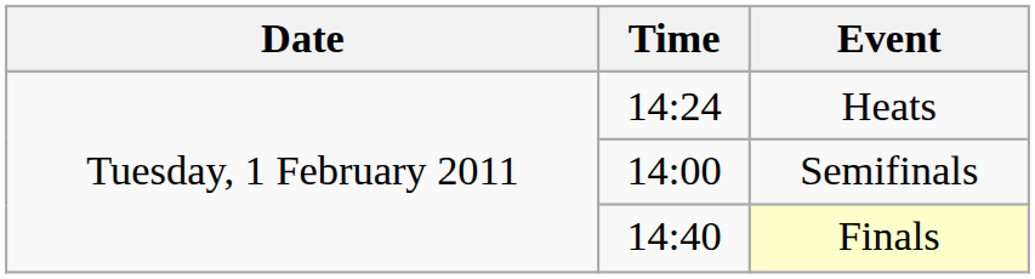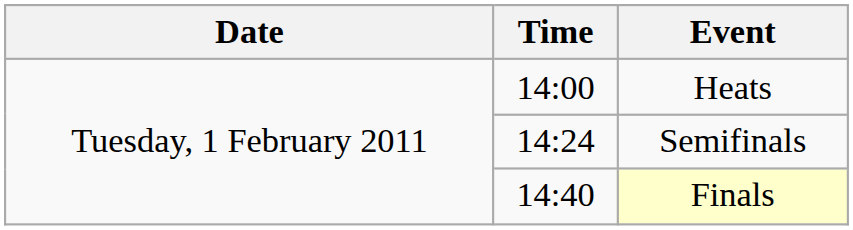Heats | Time: 14:24 -> 14:00
Semifinals | Time: 14:00 -> 14:24
